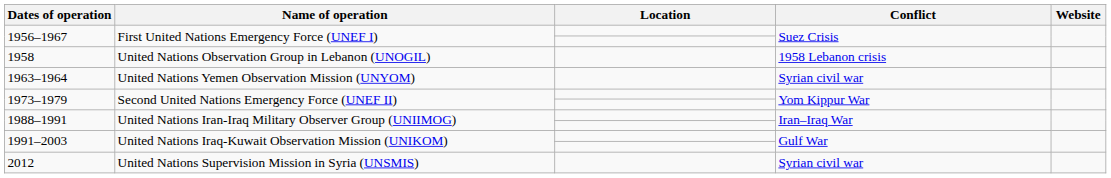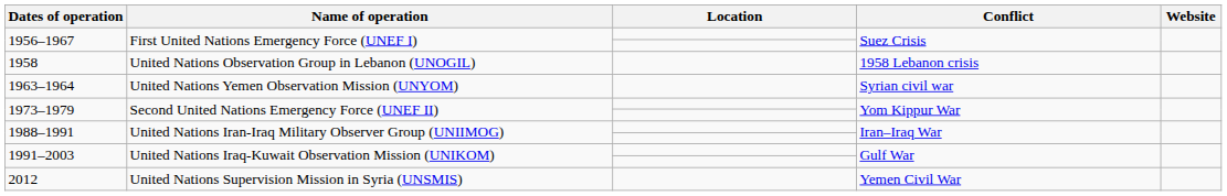2012 | Conflict: Syrian civil war -> Yemen Civil War
